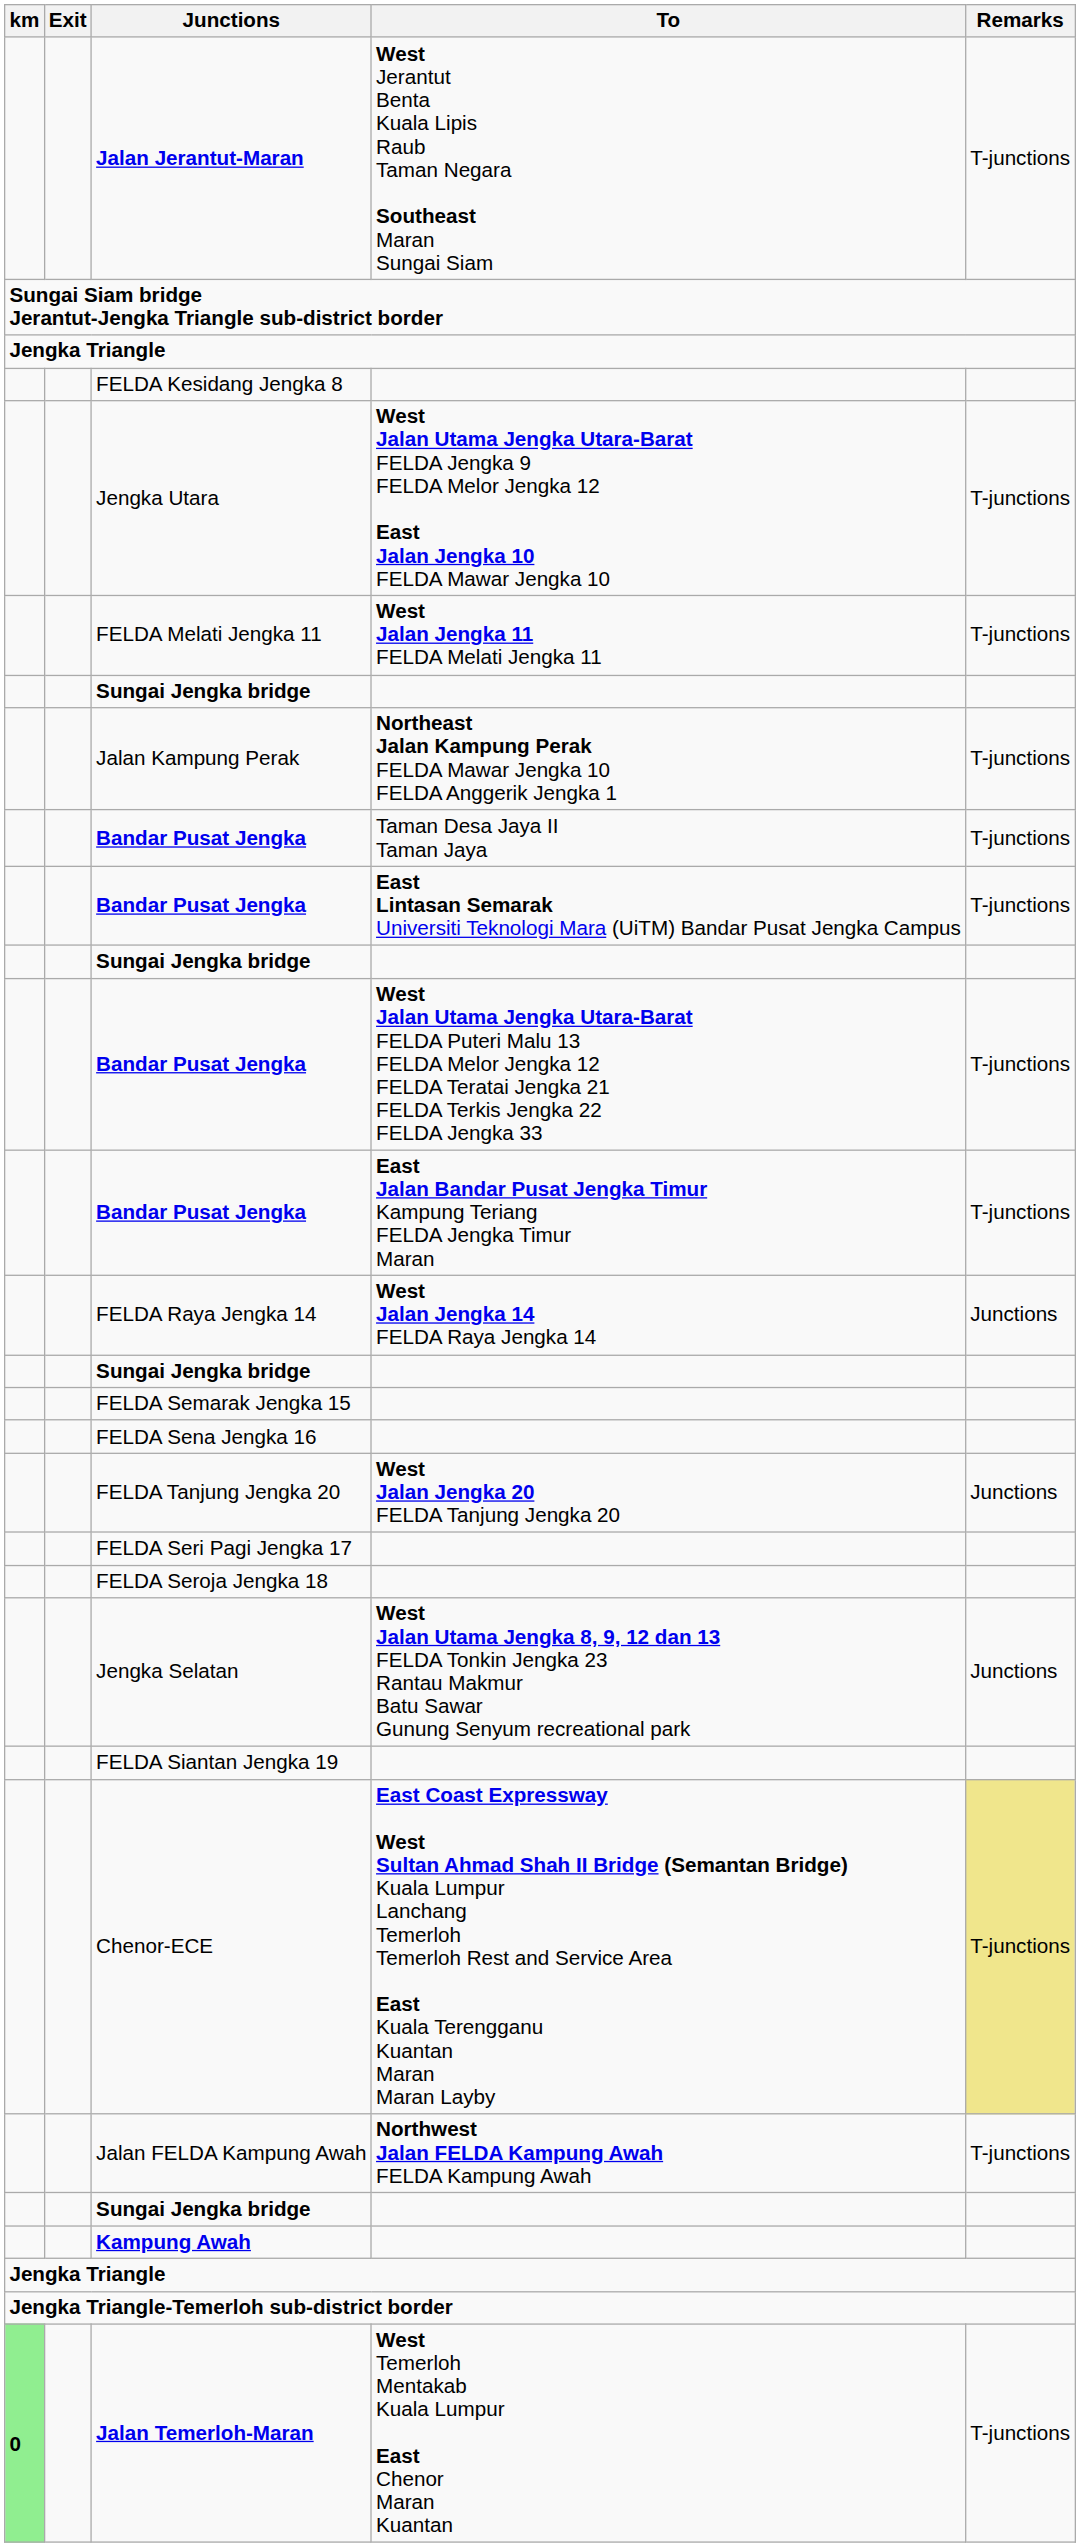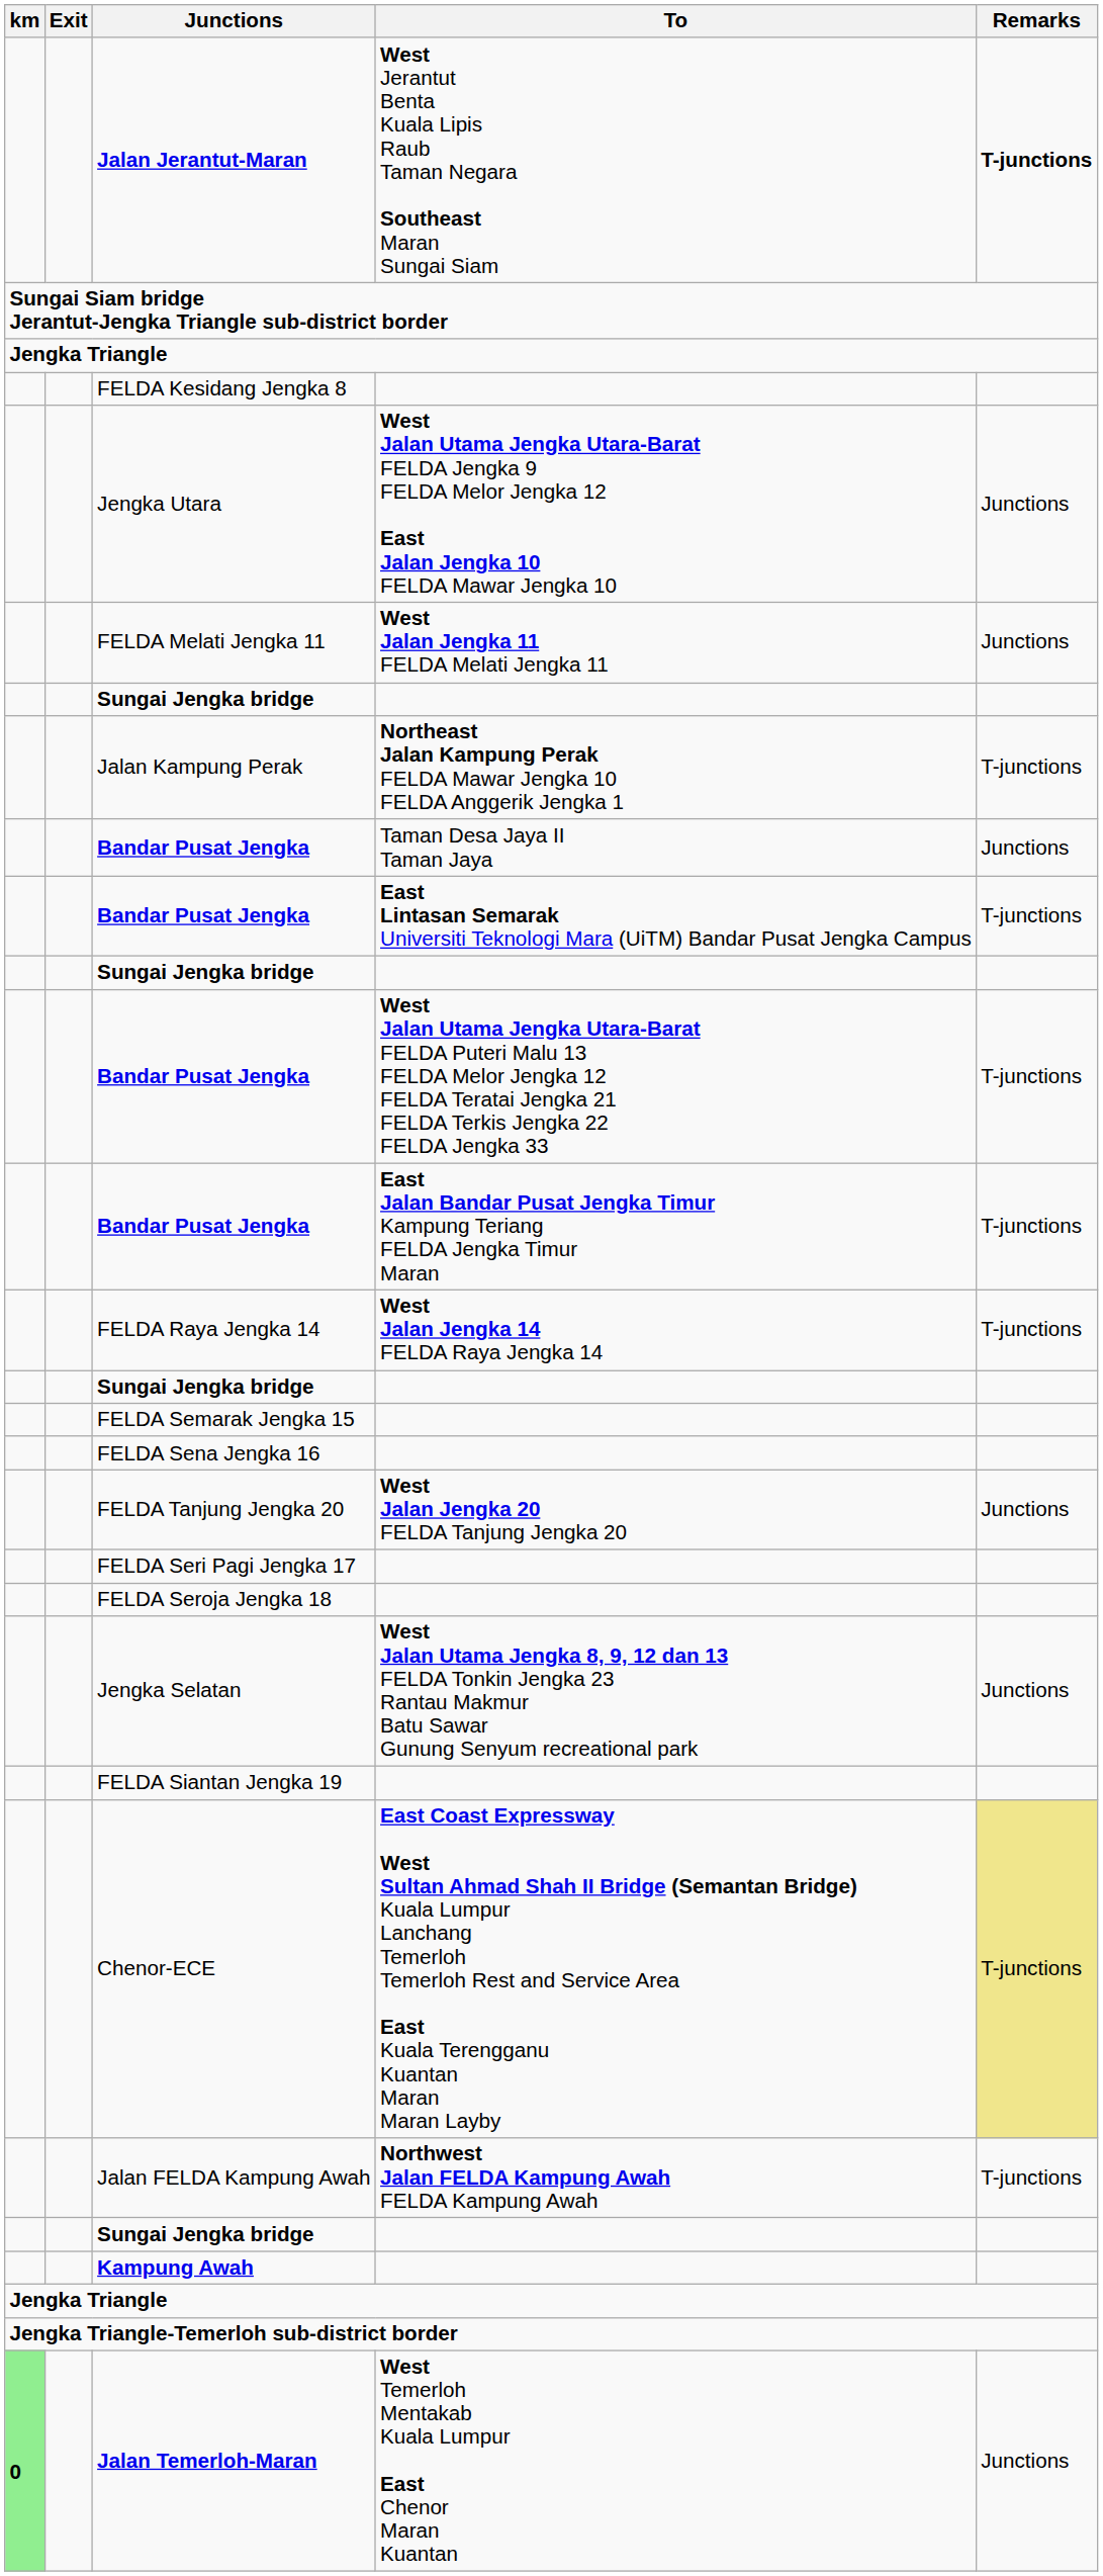Jalan Jerantut-Maran | Remarks: normal -> bold
Jengka Utara | Remarks: T-junctions -> Junctions
FELDA Melati Jengka 11 | Remarks: T-junctions -> Junctions
Bandar Pusat Jengka / Taman Desa Jaya II Taman Jaya | Remarks: T-junctions -> Junctions
FELDA Raya Jengka 14 | Remarks: Junctions -> T-junctions
Jalan Temerloh-Maran | Remarks: T-junctions -> Junctions
